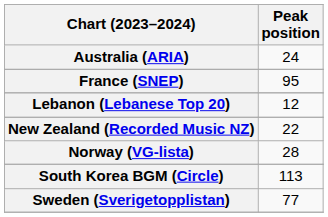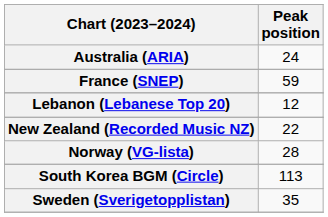France (SNEP) | Peak position: 95 -> 59
Sweden (Sverigetopplistan) | Peak position: 77 -> 35
